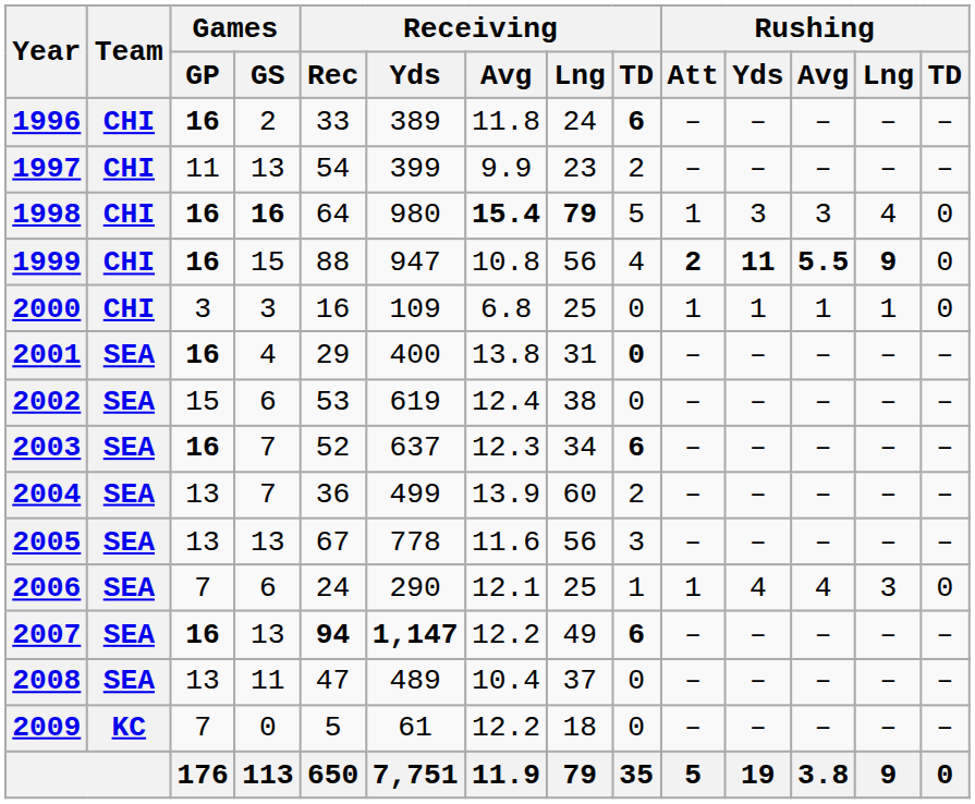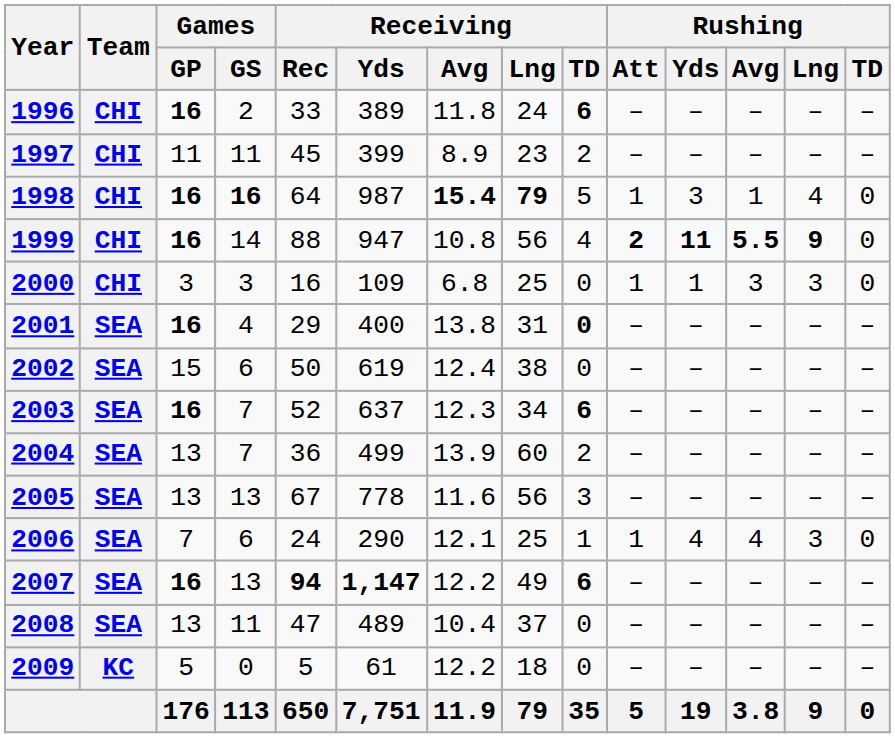1997 | Games / GS: 13 -> 11
1997 | Receiving / Rec: 54 -> 45
1997 | Receiving / Avg: 9.9 -> 8.9
1998 | Receiving / Yds: 980 -> 987
1998 | Rushing / Avg: 3 -> 1
1999 | Games / GS: 15 -> 14
2000 | Rushing / Avg: 1 -> 3
2000 | Rushing / Lng: 1 -> 3
2002 | Receiving / Rec: 53 -> 50
2009 | Games / GP: 7 -> 5
